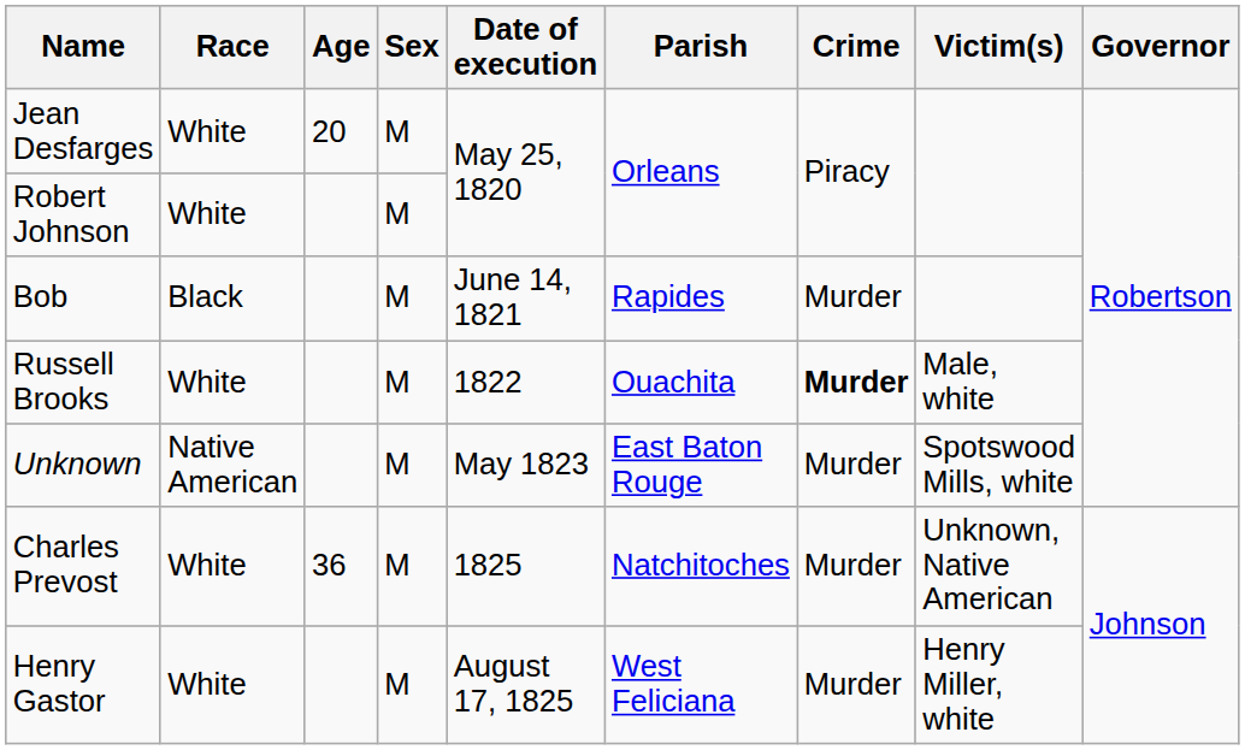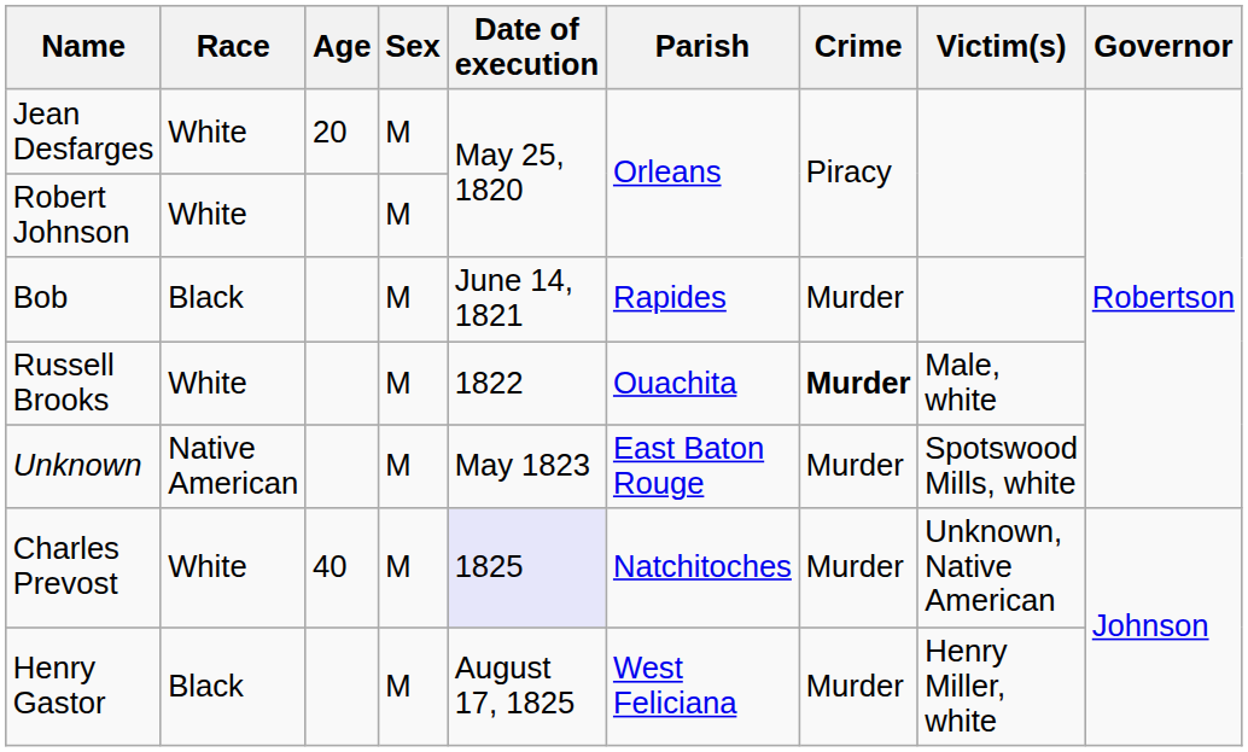Charles Prevost | Age: 36 -> 40
Charles Prevost | Date of execution: no background -> lavender background
Henry Gastor | Race: White -> Black
